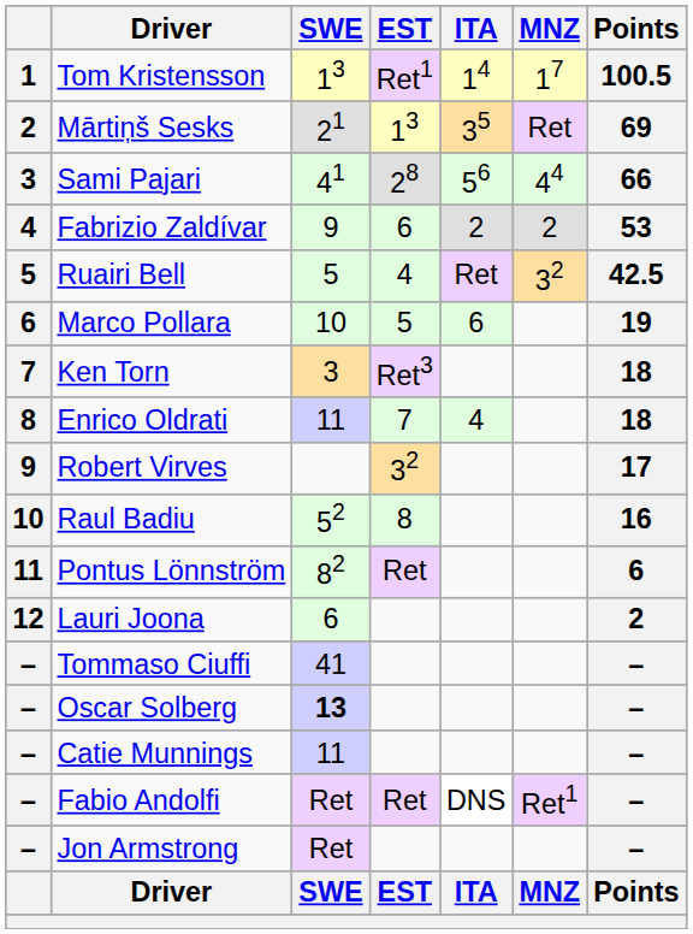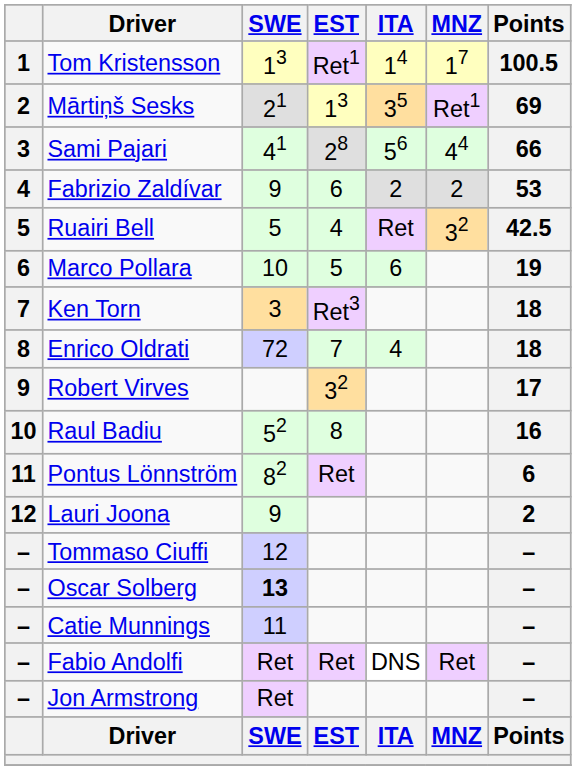Mārtiņš Sesks | MNZ: Ret -> Ret1
Enrico Oldrati | SWE: 11 -> 72
Lauri Joona | SWE: 6 -> 9
Tommaso Ciuffi | SWE: 41 -> 12
Fabio Andolfi | MNZ: Ret1 -> Ret
